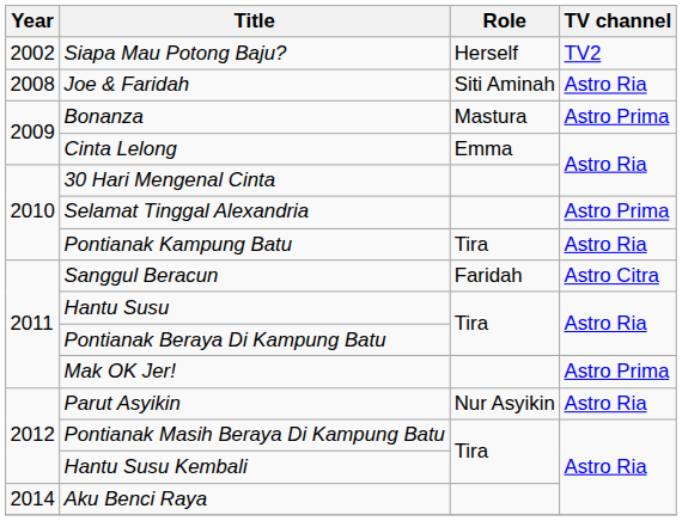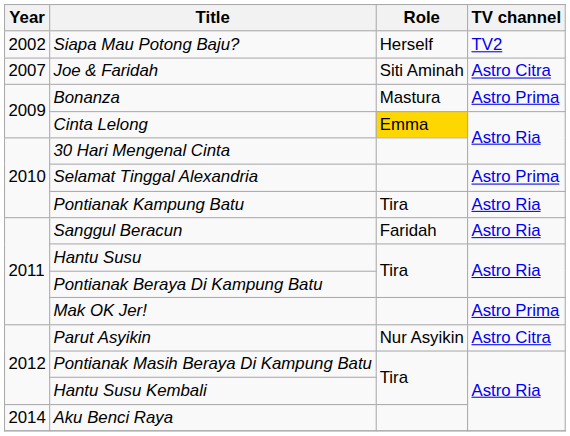Joe & Faridah | Year: 2008 -> 2007
Joe & Faridah | TV channel: Astro Ria -> Astro Citra
Cinta Lelong | Role: no background -> gold background
Sanggul Beracun | TV channel: Astro Citra -> Astro Ria
Parut Asyikin | TV channel: Astro Ria -> Astro Citra
